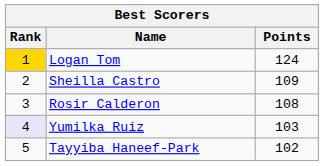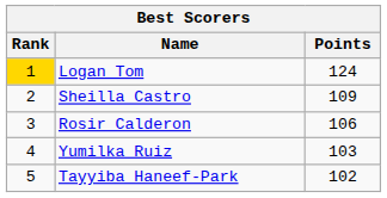Rosir Calderon | Points: 108 -> 106
Yumilka Ruiz | Rank: lavender background -> no background
